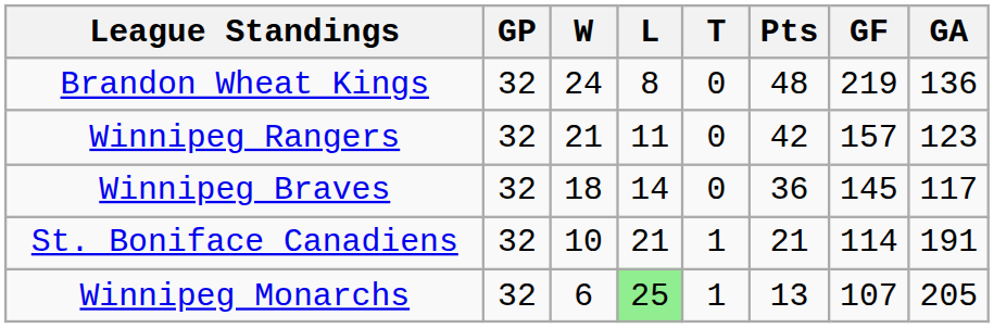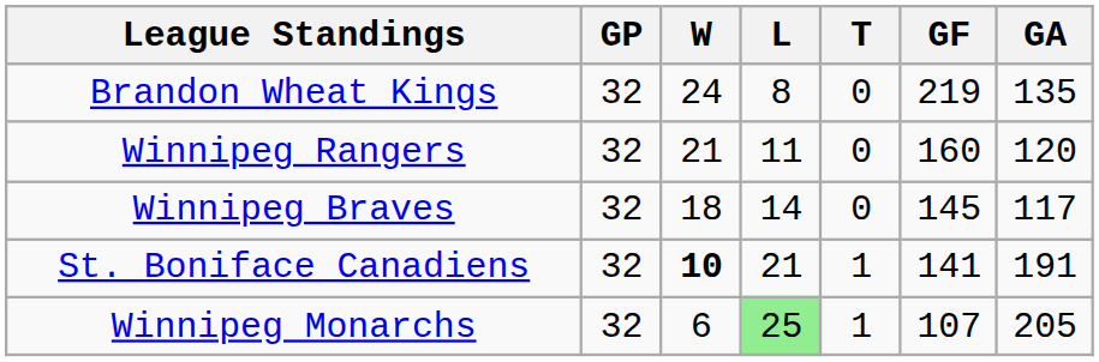- column: Pts | 48 | 42 | 36 | 21 | 13
Brandon Wheat Kings | GA: 136 -> 135
Winnipeg Rangers | GF: 157 -> 160
Winnipeg Rangers | GA: 123 -> 120
St. Boniface Canadiens | W: normal -> bold
St. Boniface Canadiens | GF: 114 -> 141
